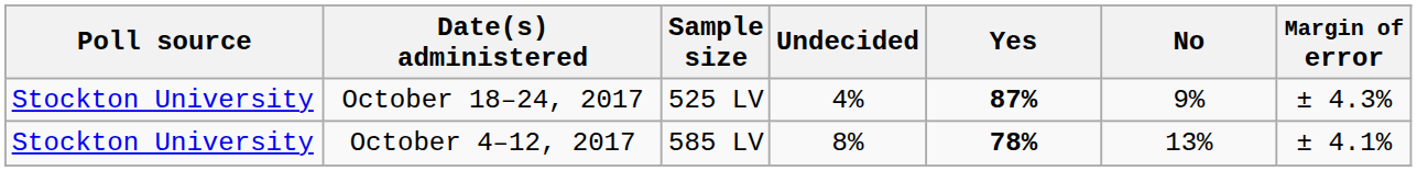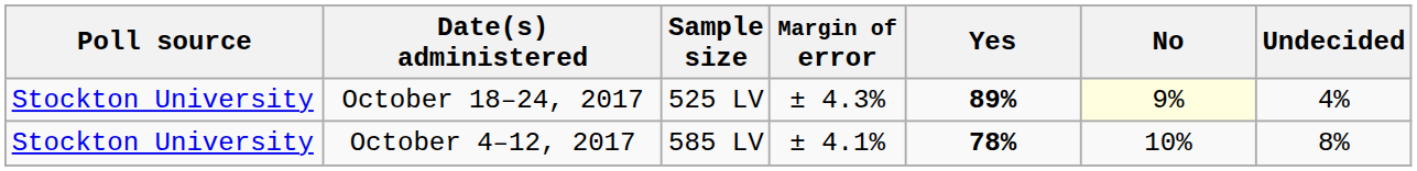columns swapped: Margin of error <-> Undecided
October 18–24, 2017 | Yes: 87% -> 89%
October 18–24, 2017 | No: no background -> lightyellow background
October 4–12, 2017 | No: 13% -> 10%
